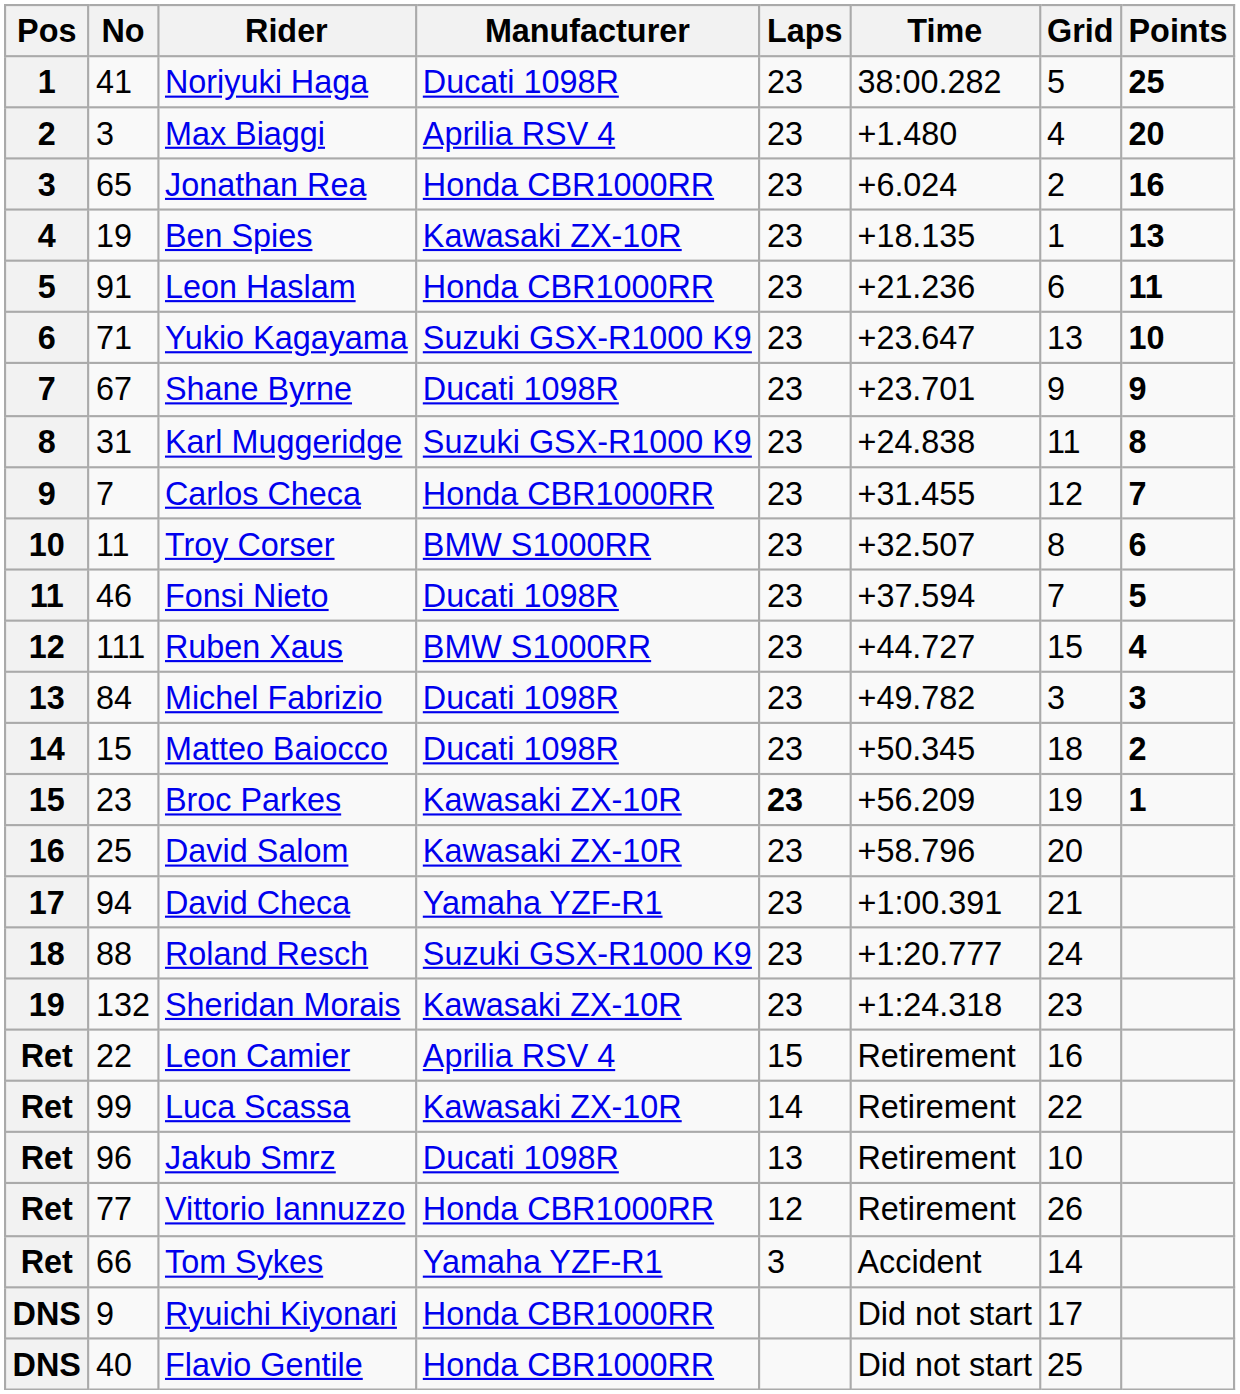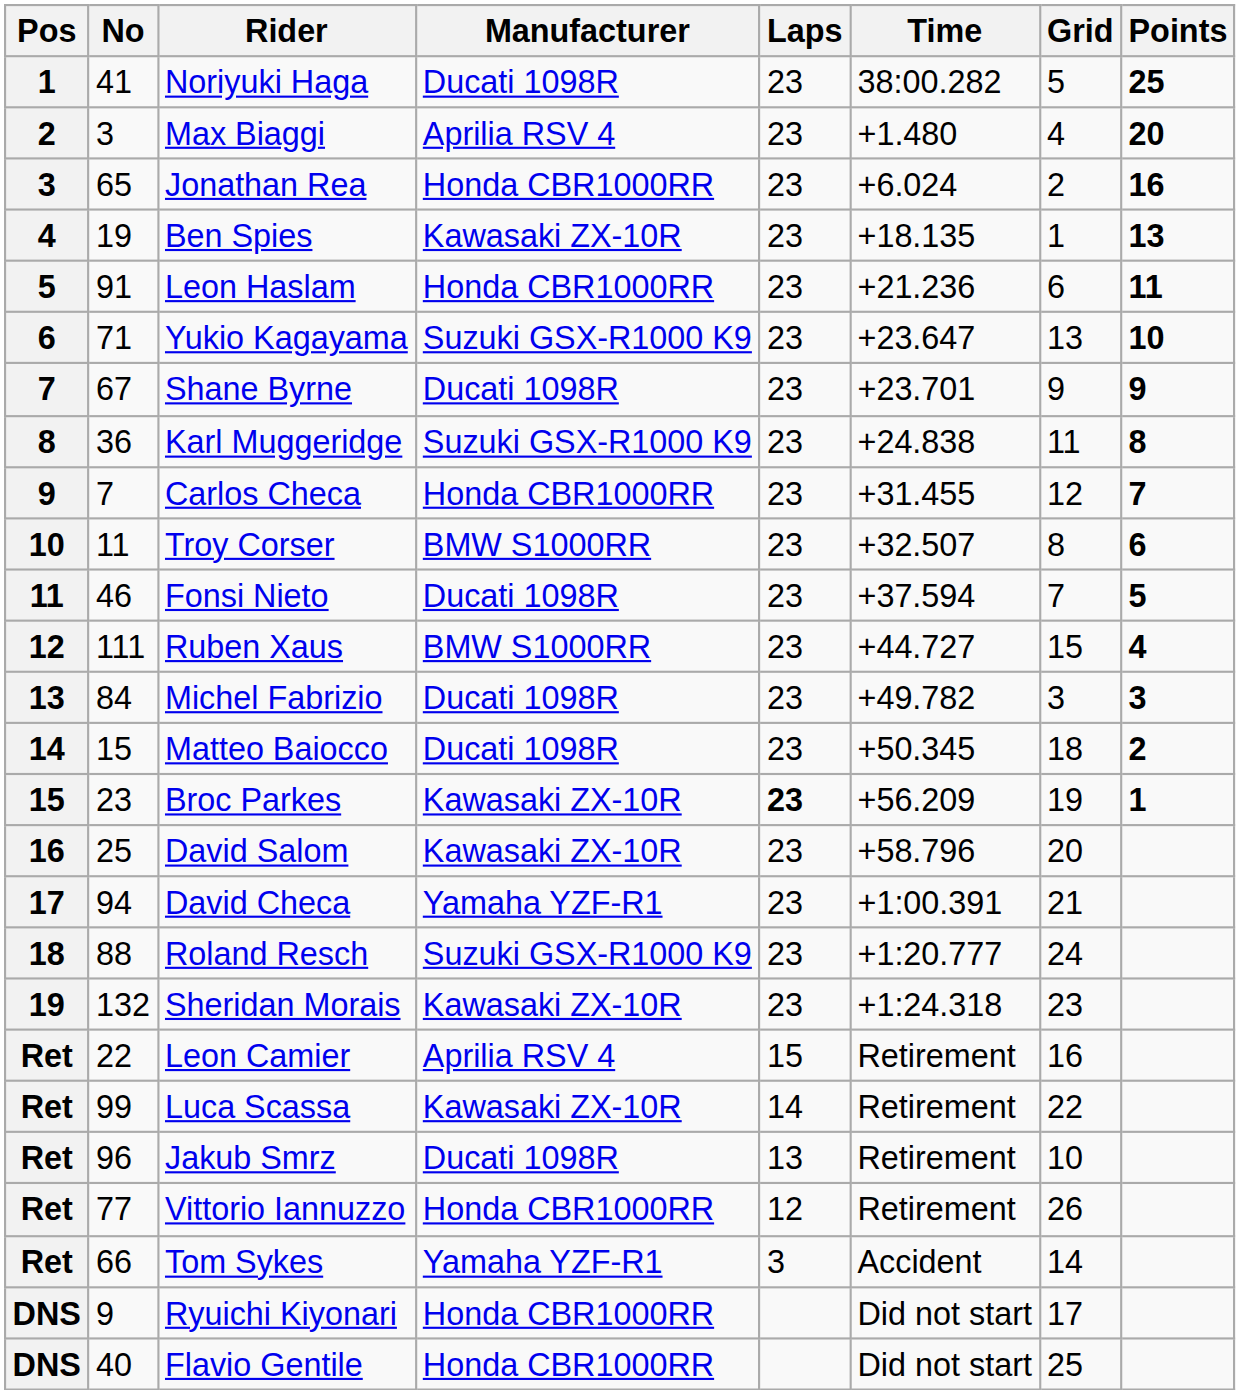Karl Muggeridge | No: 31 -> 36
